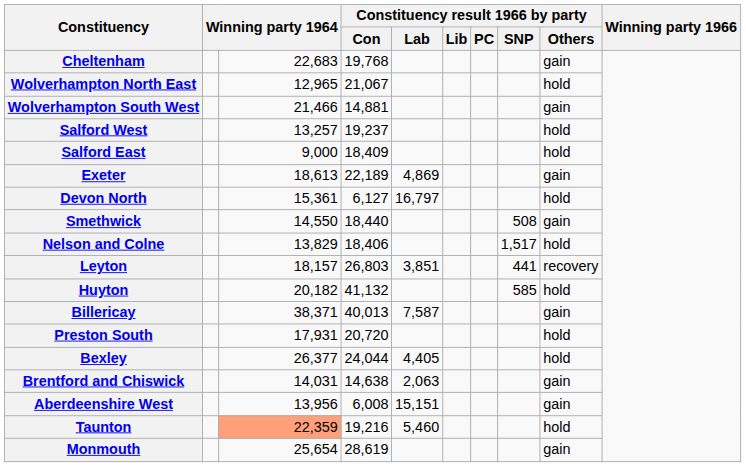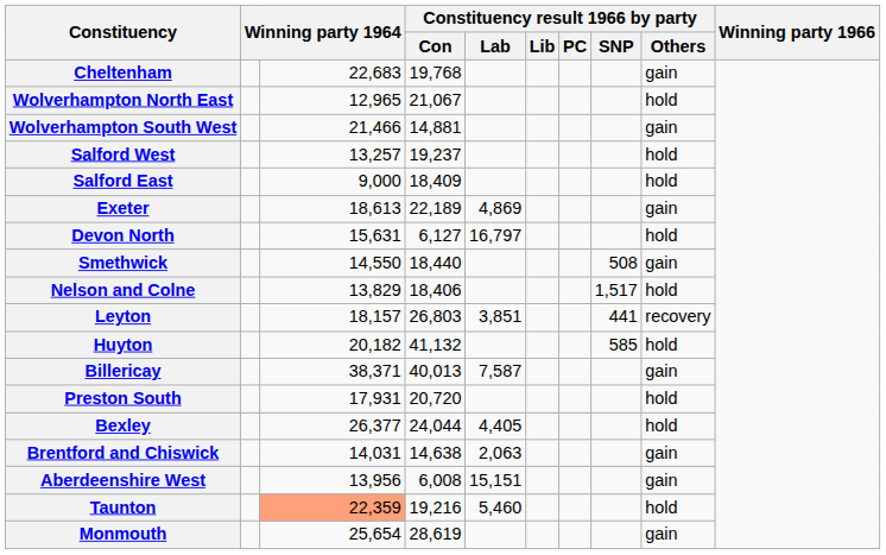Devon North | column 3: 15,361 -> 15,631
